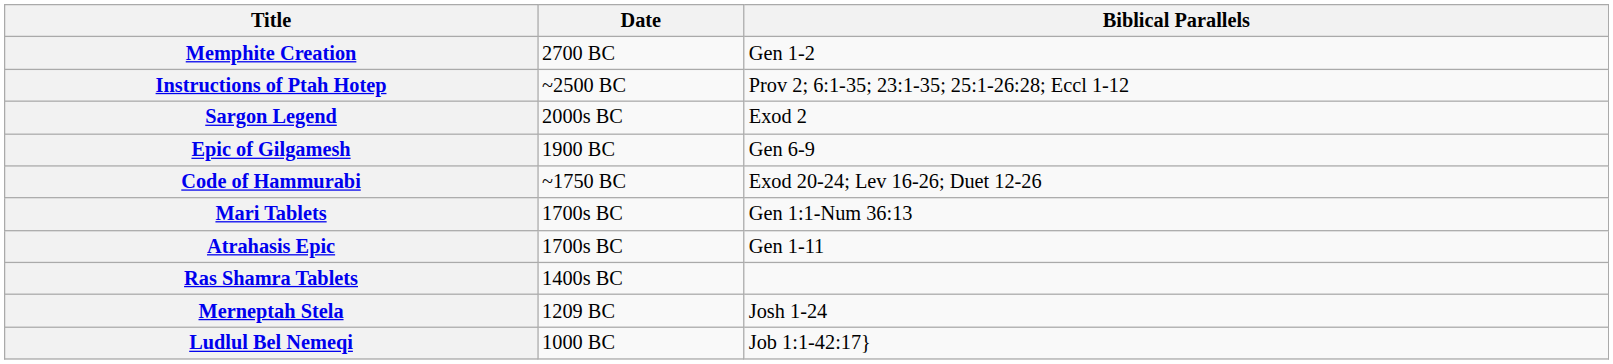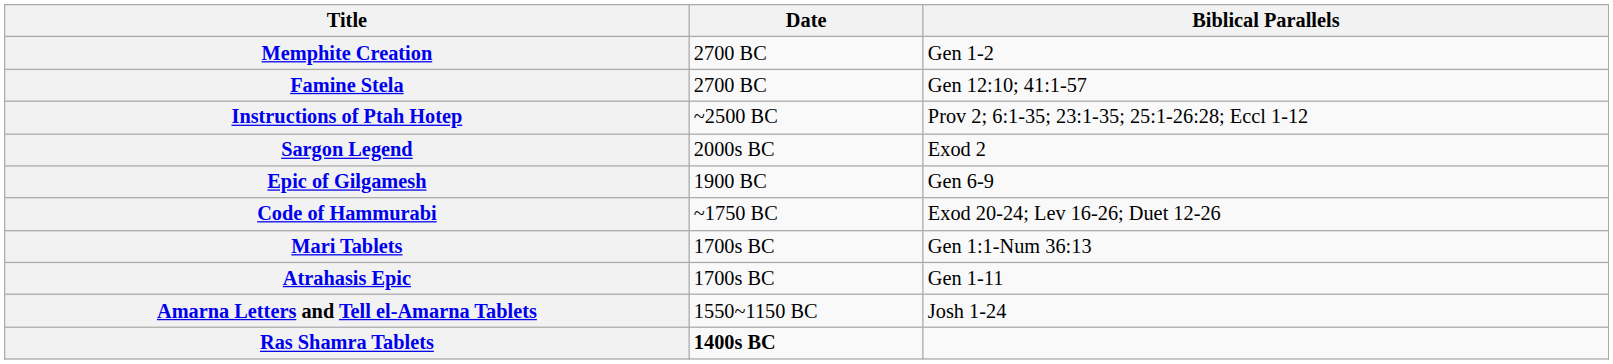+ row: Famine Stela | 2700 BC | Gen 12:10; 41:1-57
+ row: Amarna Letters and Tell el-Amarna Tablets | 1550~1150 BC | Josh 1-24
Ras Shamra Tablets | Date: normal -> bold
- row: Merneptah Stela | 1209 BC | Josh 1-24
- row: Ludlul Bel Nemeqi | 1000 BC | Job 1:1-42:17}
